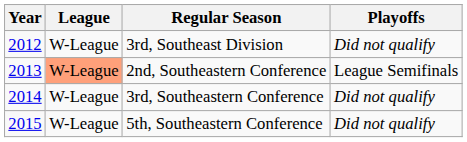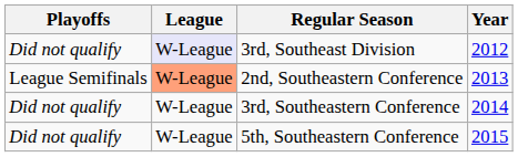columns swapped: Year <-> Playoffs
3rd, Southeast Division | League: no background -> lavender background
